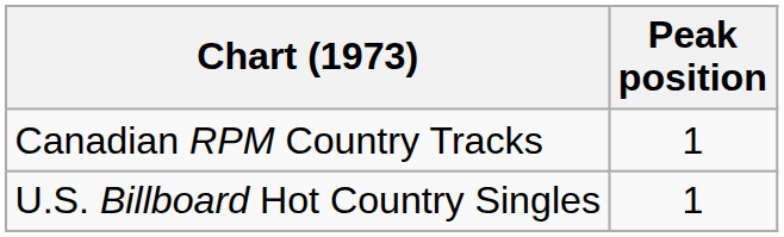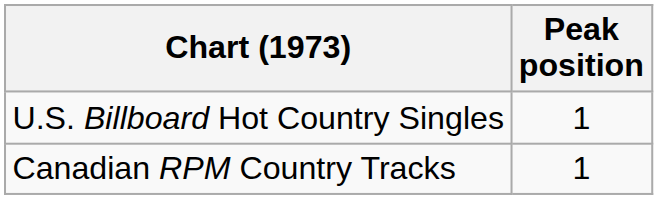rows swapped: U.S. Billboard Hot Country Singles <-> Canadian RPM Country Tracks
